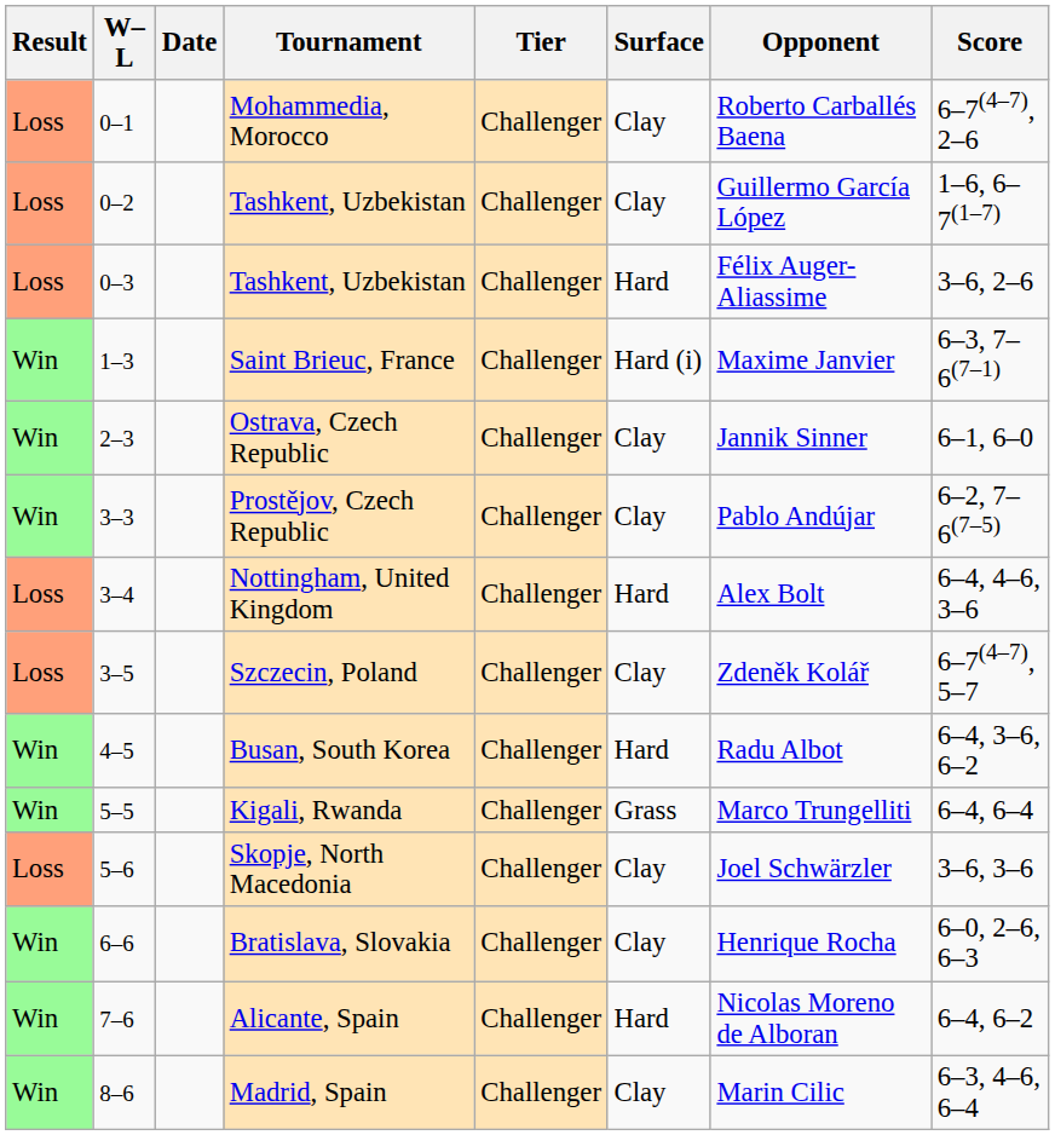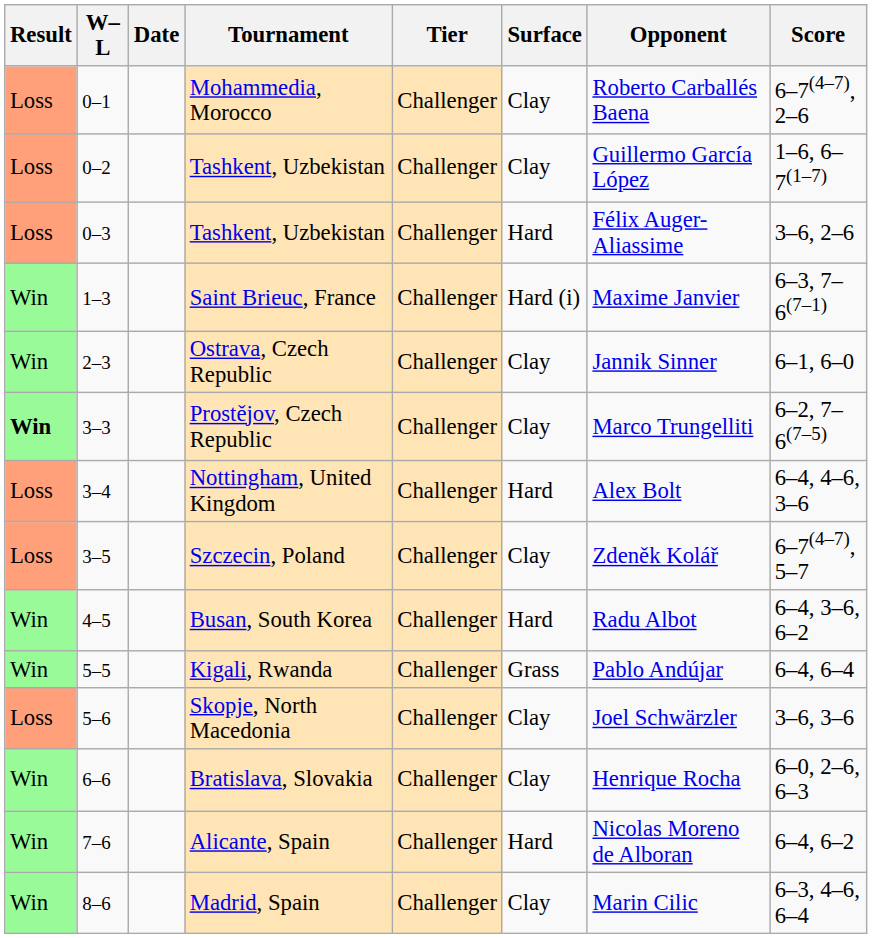Prostějov, Czech Republic | Result: normal -> bold
Prostějov, Czech Republic | Opponent: Pablo Andújar -> Marco Trungelliti
Kigali, Rwanda | Opponent: Marco Trungelliti -> Pablo Andújar
